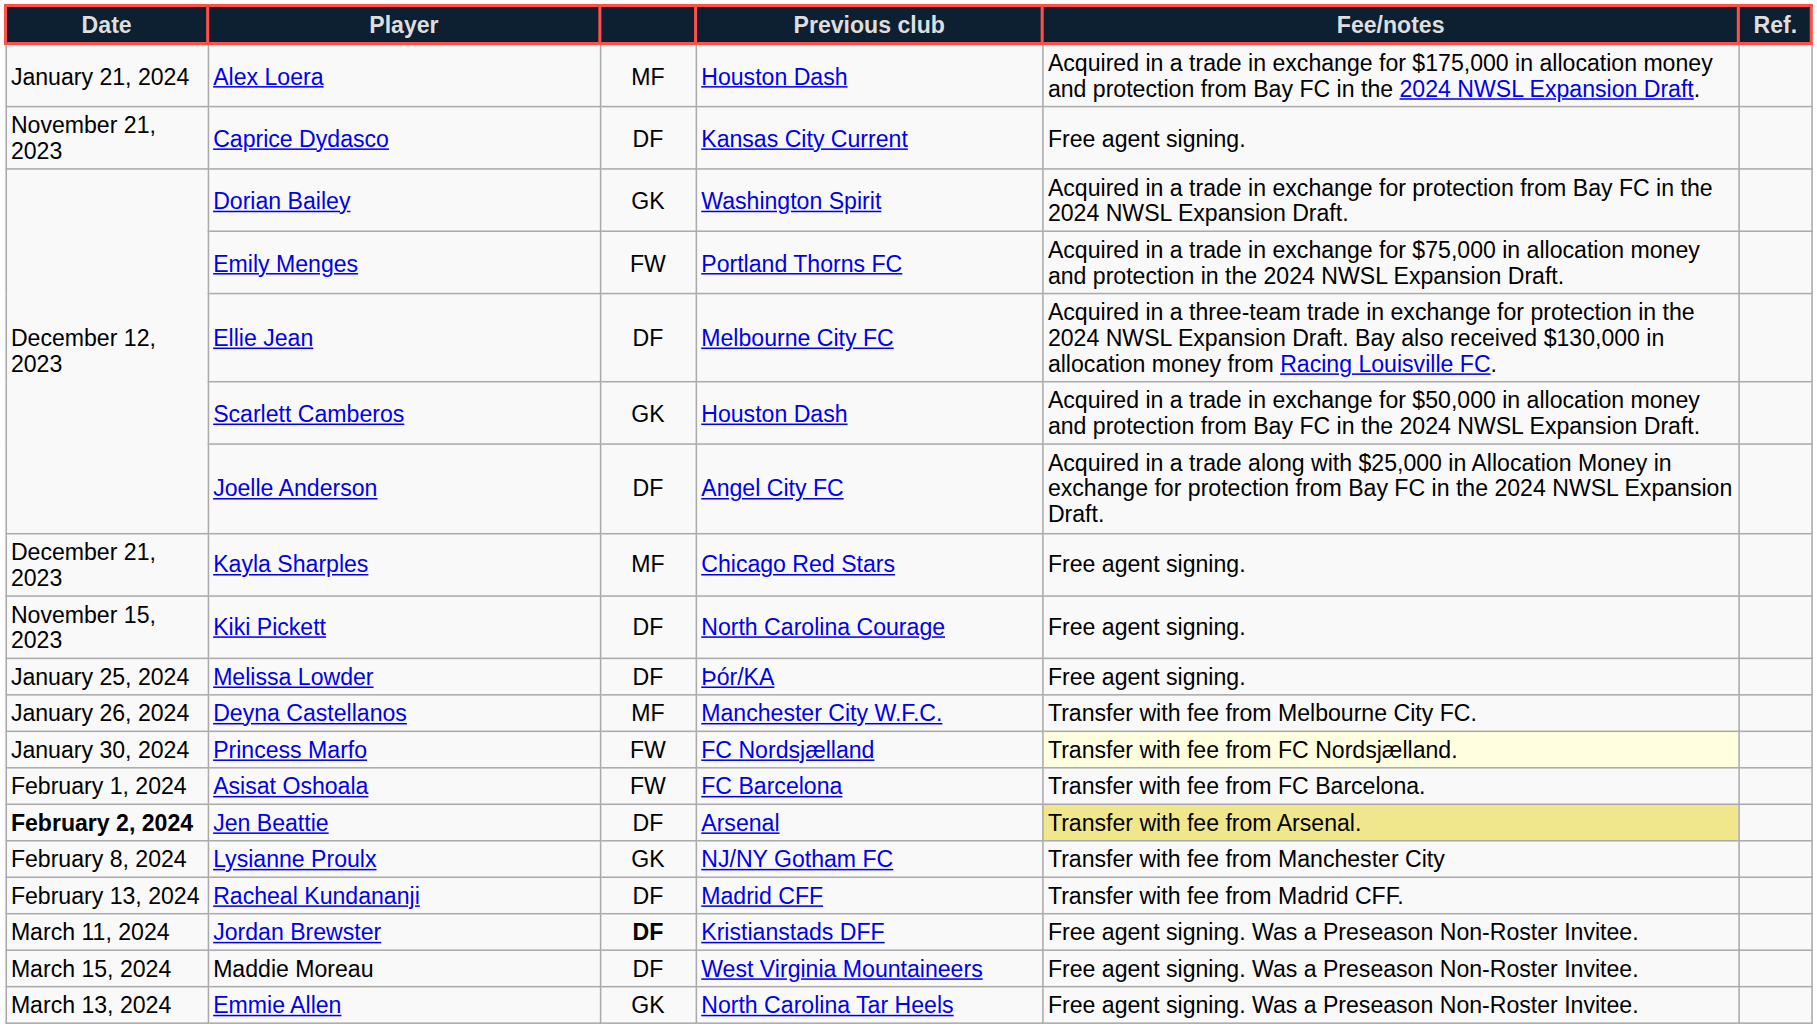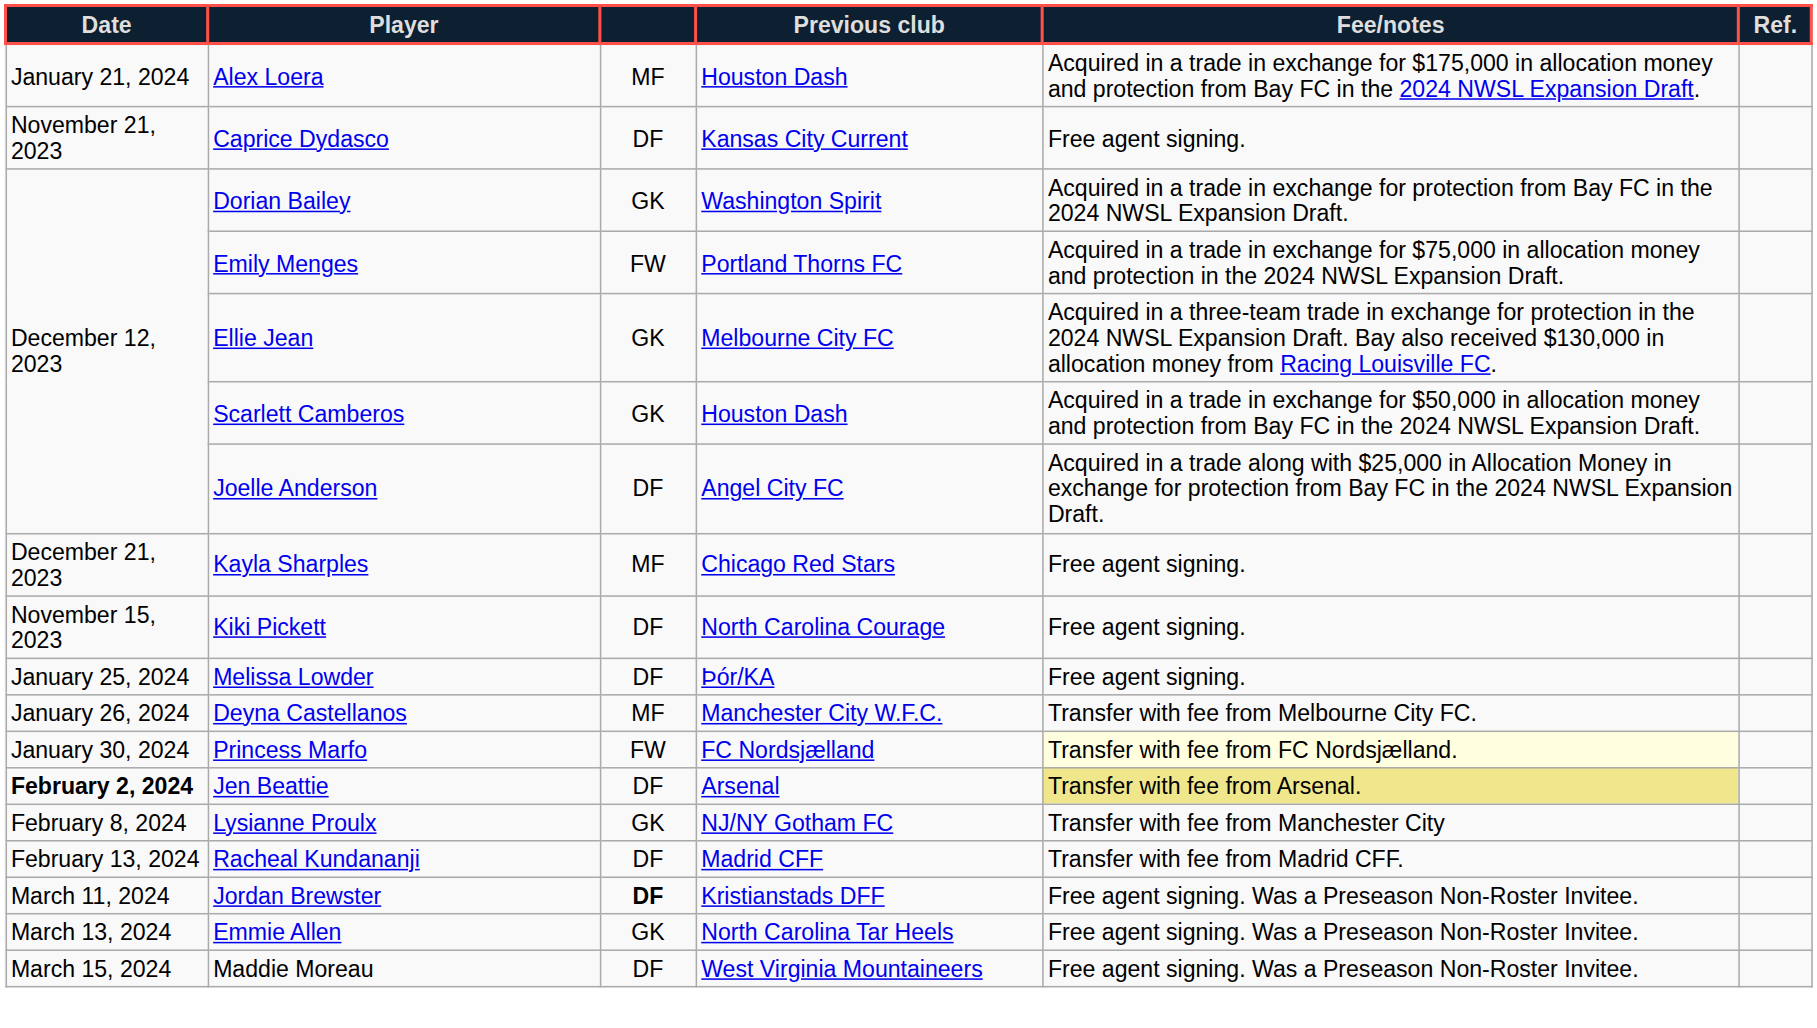Ellie Jean | column 3: DF -> GK
- row: February 1, 2024 | Asisat Oshoala | FW | FC Barcelona | Transfer with fee from FC Barcelona.
rows swapped: Emmie Allen <-> Maddie Moreau
